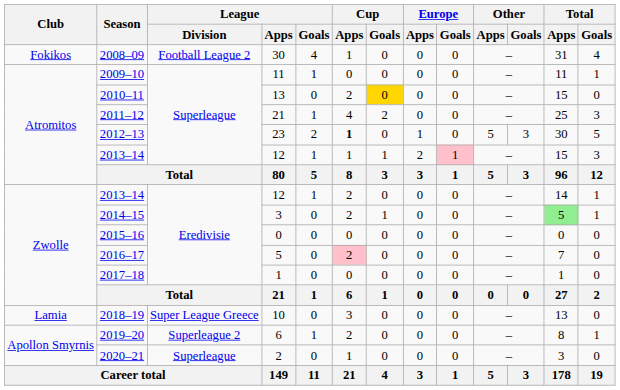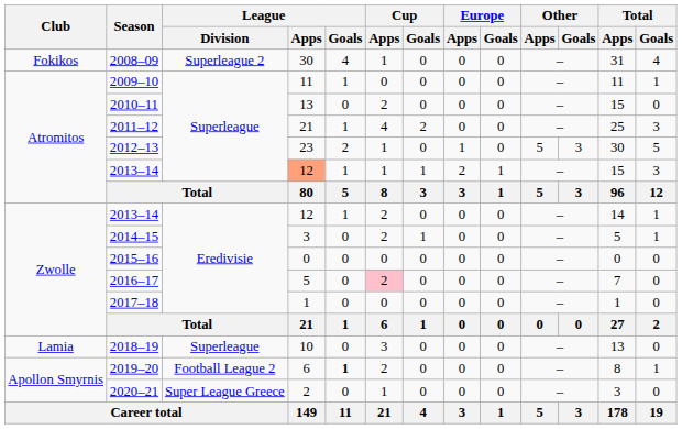2008–09 | League / Division: Football League 2 -> Superleague 2
2010–11 | Cup / Goals: gold background -> no background
2012–13 | Cup / Apps: bold -> normal
Atromitos / 2013–14 | League / Apps: no background -> lightsalmon background
Atromitos / 2013–14 | Europe / Goals: pink background -> no background
2014–15 | Total / Apps: lightgreen background -> no background
2018–19 | League / Division: Super League Greece -> Superleague
2019–20 | League / Division: Superleague 2 -> Football League 2
2019–20 | League / Goals: normal -> bold
2020–21 | League / Division: Superleague -> Super League Greece
